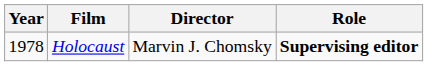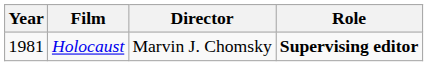Holocaust | Year: 1978 -> 1981
